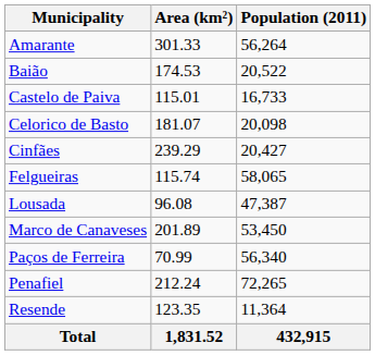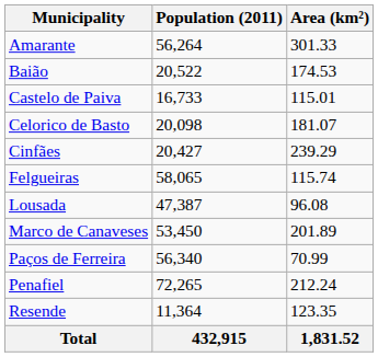columns swapped: Population (2011) <-> Area (km²)
